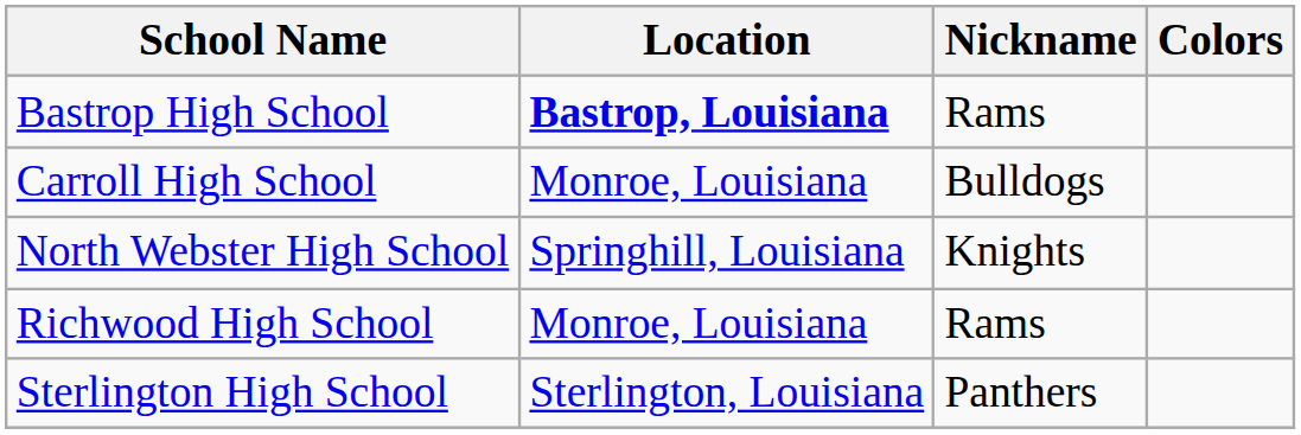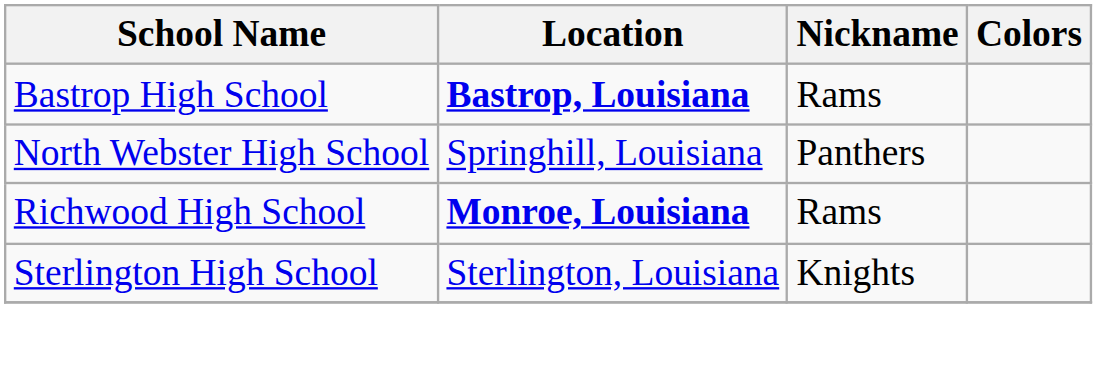- row: Carroll High School | Monroe, Louisiana | Bulldogs
North Webster High School | Nickname: Knights -> Panthers
Richwood High School | Location: normal -> bold
Sterlington High School | Nickname: Panthers -> Knights
